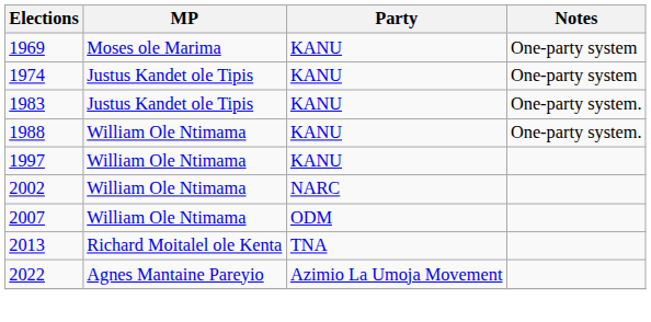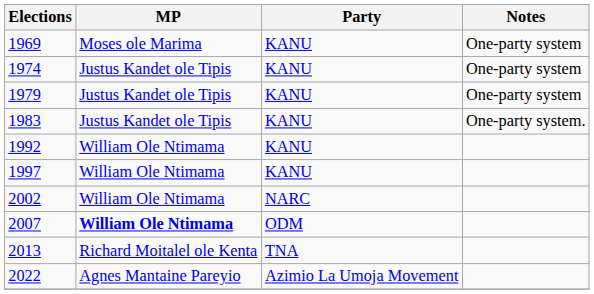+ row: 1979 | Justus Kandet ole Tipis | KANU | One-party system
- row: 1988 | William Ole Ntimama | KANU | One-party system.
+ row: 1992 | William Ole Ntimama | KANU
2007 | MP: normal -> bold
